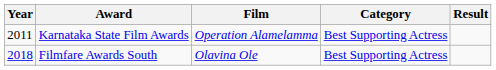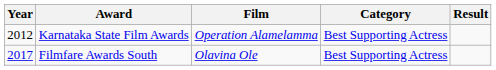Karnataka State Film Awards | Year: 2011 -> 2012
Filmfare Awards South | Year: 2018 -> 2017
